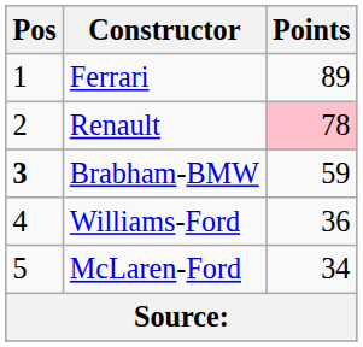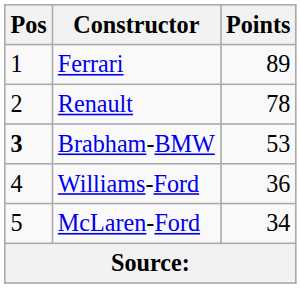Renault | Points: pink background -> no background
Brabham-BMW | Points: 59 -> 53
